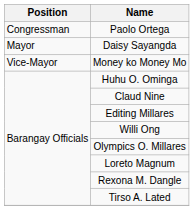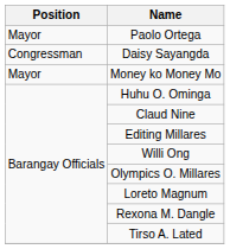Paolo Ortega | Position: Congressman -> Mayor
Daisy Sayangda | Position: Mayor -> Congressman
Money ko Money Mo | Position: Vice-Mayor -> Mayor
